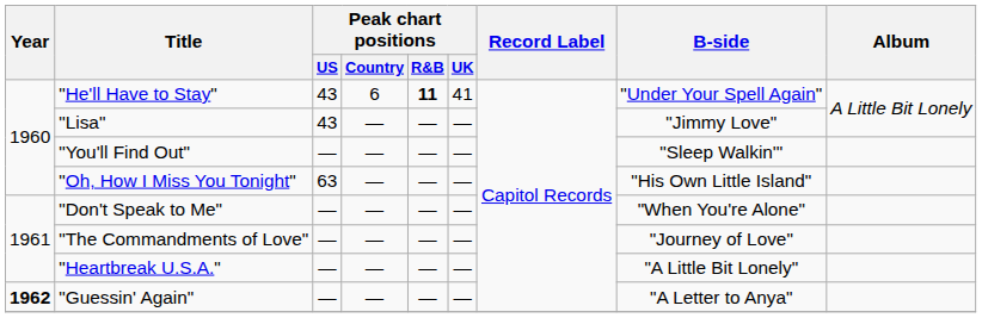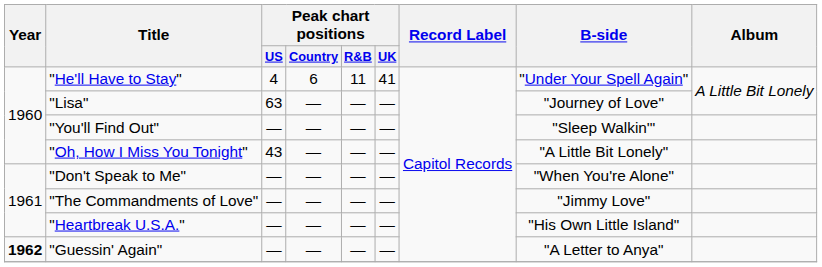"He'll Have to Stay" | Peak chart positions / US: 43 -> 4
"He'll Have to Stay" | Peak chart positions / R&B: bold -> normal
"Lisa" | Peak chart positions / US: 43 -> 63
"Lisa" | B-side: "Jimmy Love" -> "Journey of Love"
"Oh, How I Miss You Tonight" | Peak chart positions / US: 63 -> 43
"Oh, How I Miss You Tonight" | B-side: "His Own Little Island" -> "A Little Bit Lonely"
"The Commandments of Love" | B-side: "Journey of Love" -> "Jimmy Love"
"Heartbreak U.S.A." | B-side: "A Little Bit Lonely" -> "His Own Little Island"
